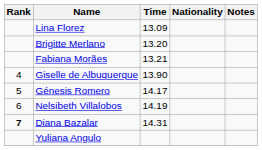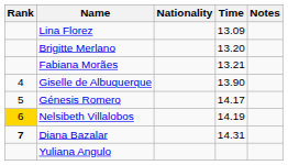columns swapped: Nationality <-> Time
Nelsibeth Villalobos | Rank: no background -> gold background
